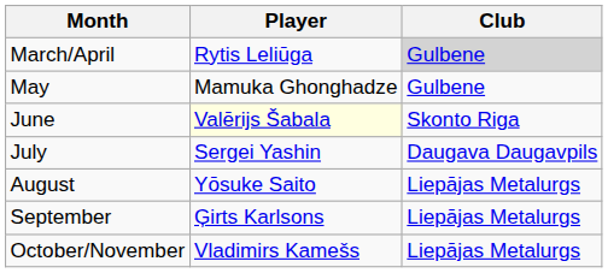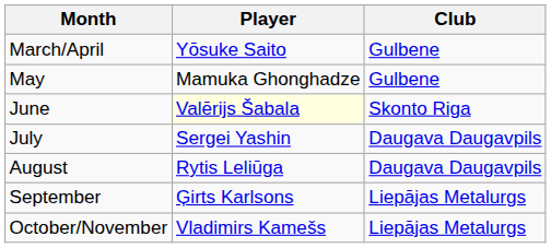March/April | Player: Rytis Leliūga -> Yōsuke Saito
March/April | Club: lightgrey background -> no background
August | Player: Yōsuke Saito -> Rytis Leliūga
August | Club: Liepājas Metalurgs -> Daugava Daugavpils
